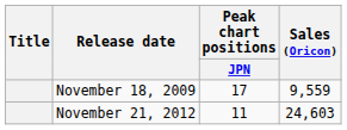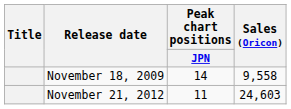November 18, 2009 | Peak chart positions / JPN: 17 -> 14
November 18, 2009 | Sales (Oricon): 9,559 -> 9,558
